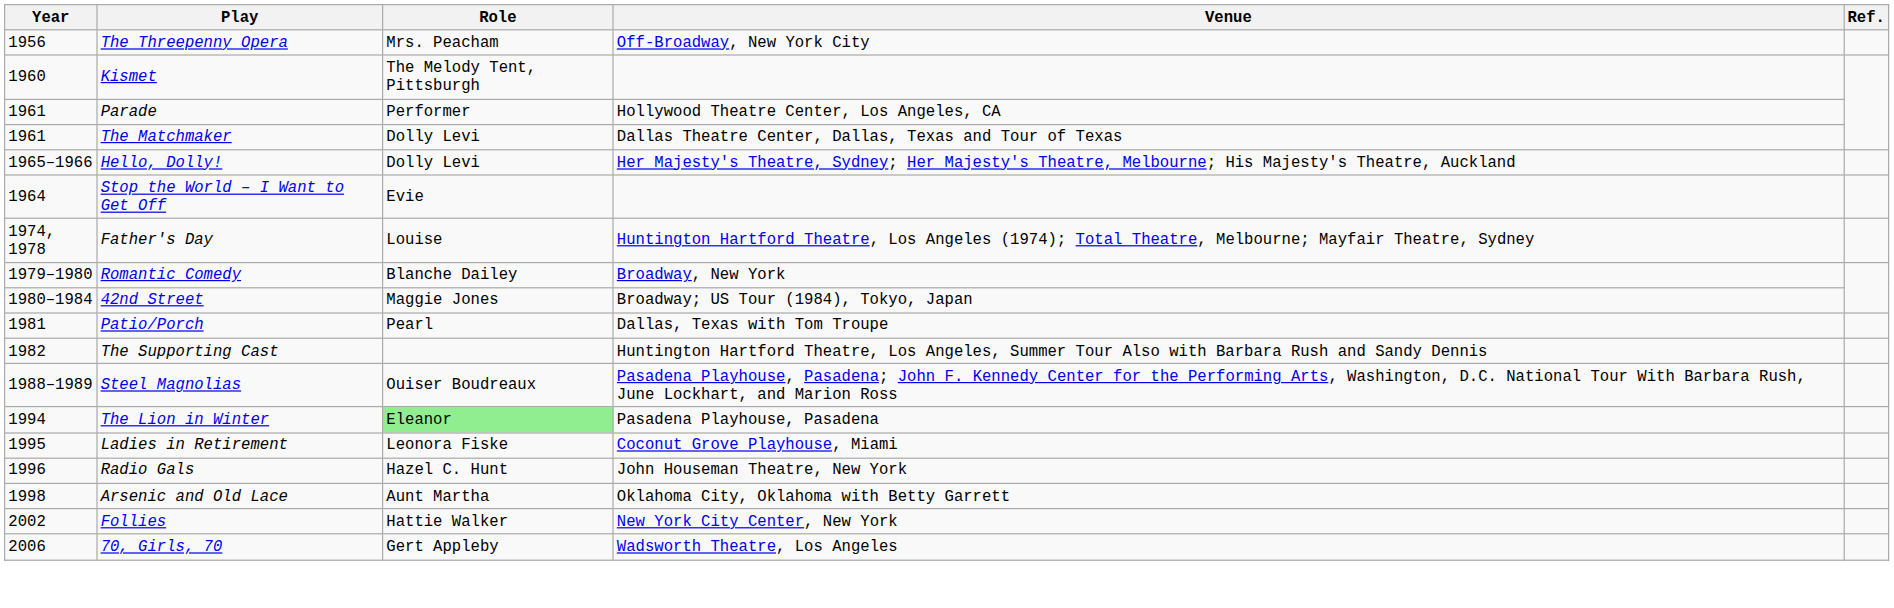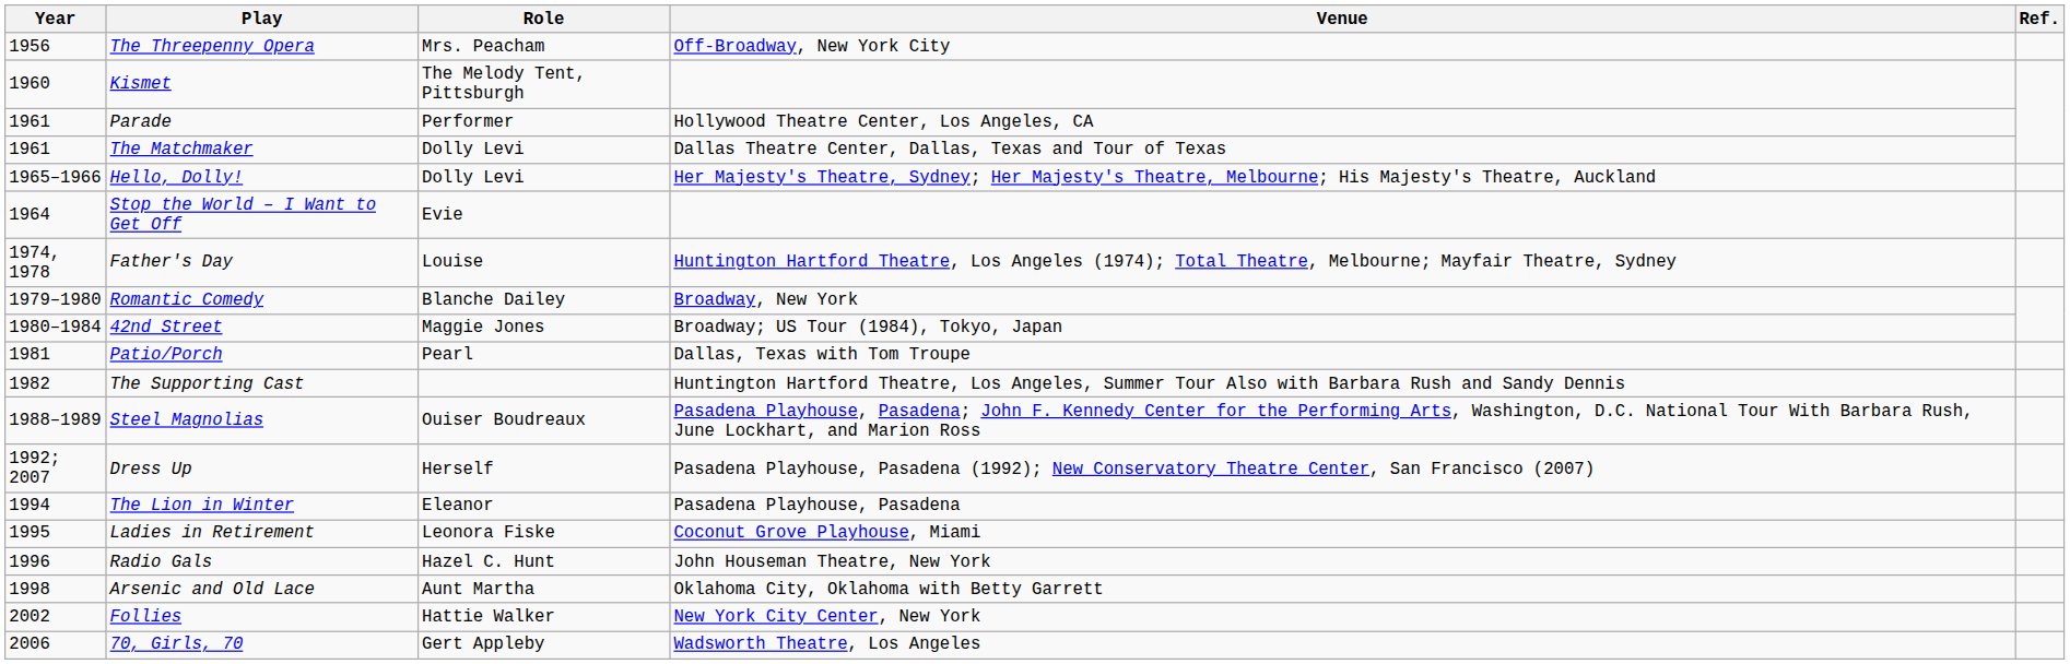+ row: 1992; 2007 | Dress Up | Herself | Pasadena Playhouse, Pasadena (1992); New Conservatory Theatre Center, San Francisco (2007)
The Lion in Winter | Role: lightgreen background -> no background
